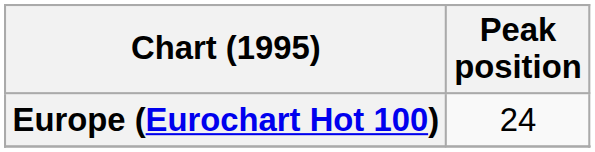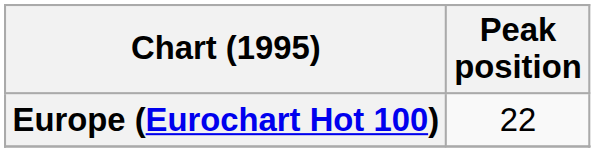Europe (Eurochart Hot 100) | Peak position: 24 -> 22
